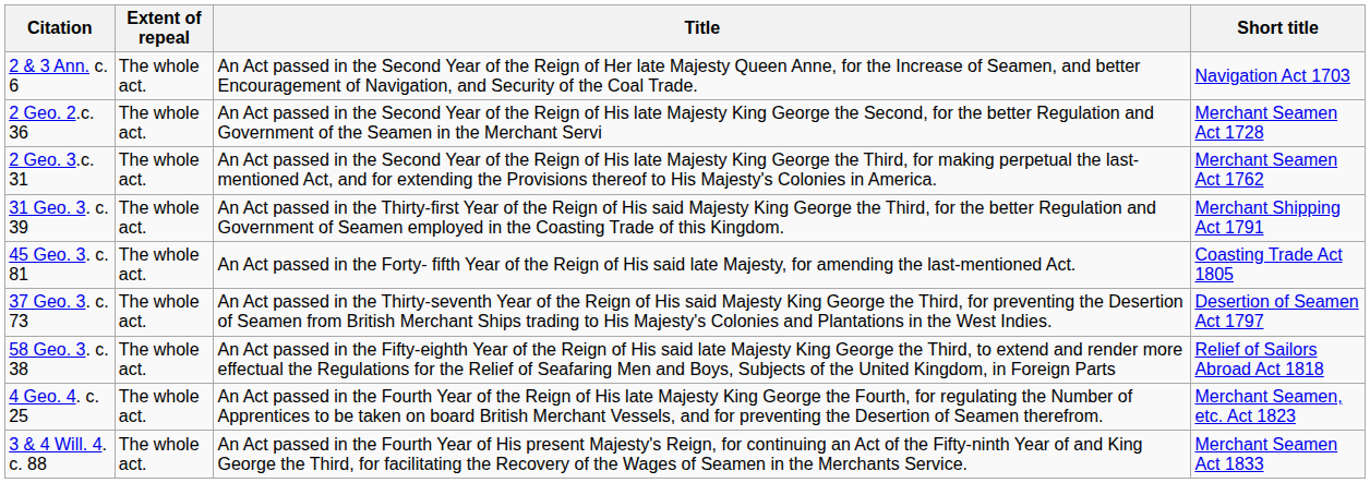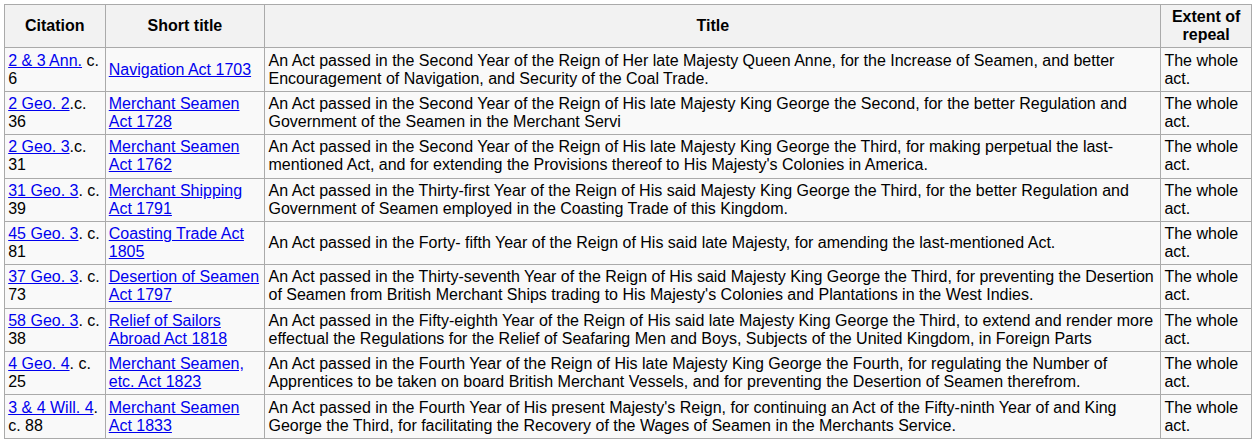columns swapped: Short title <-> Extent of repeal
